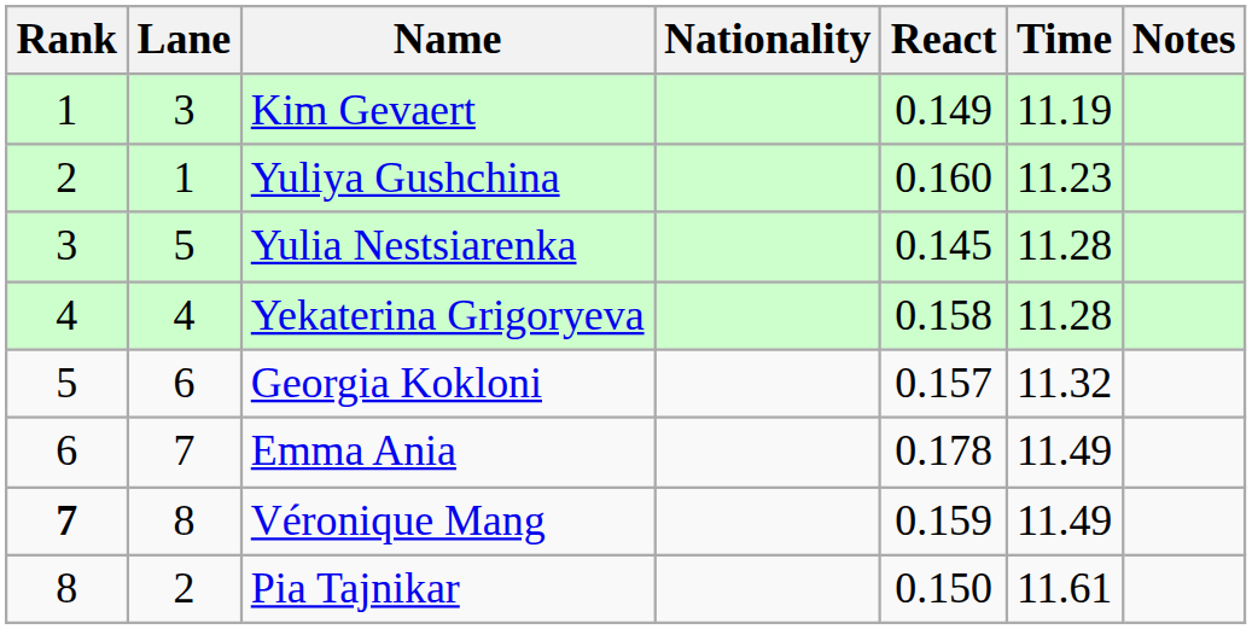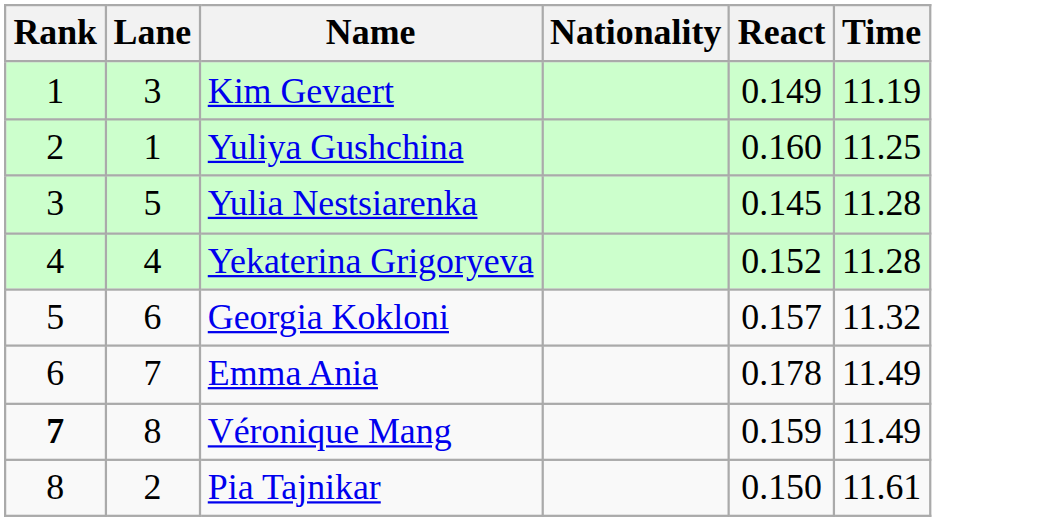- column: Notes
Yuliya Gushchina | Time: 11.23 -> 11.25
Yekaterina Grigoryeva | React: 0.158 -> 0.152
